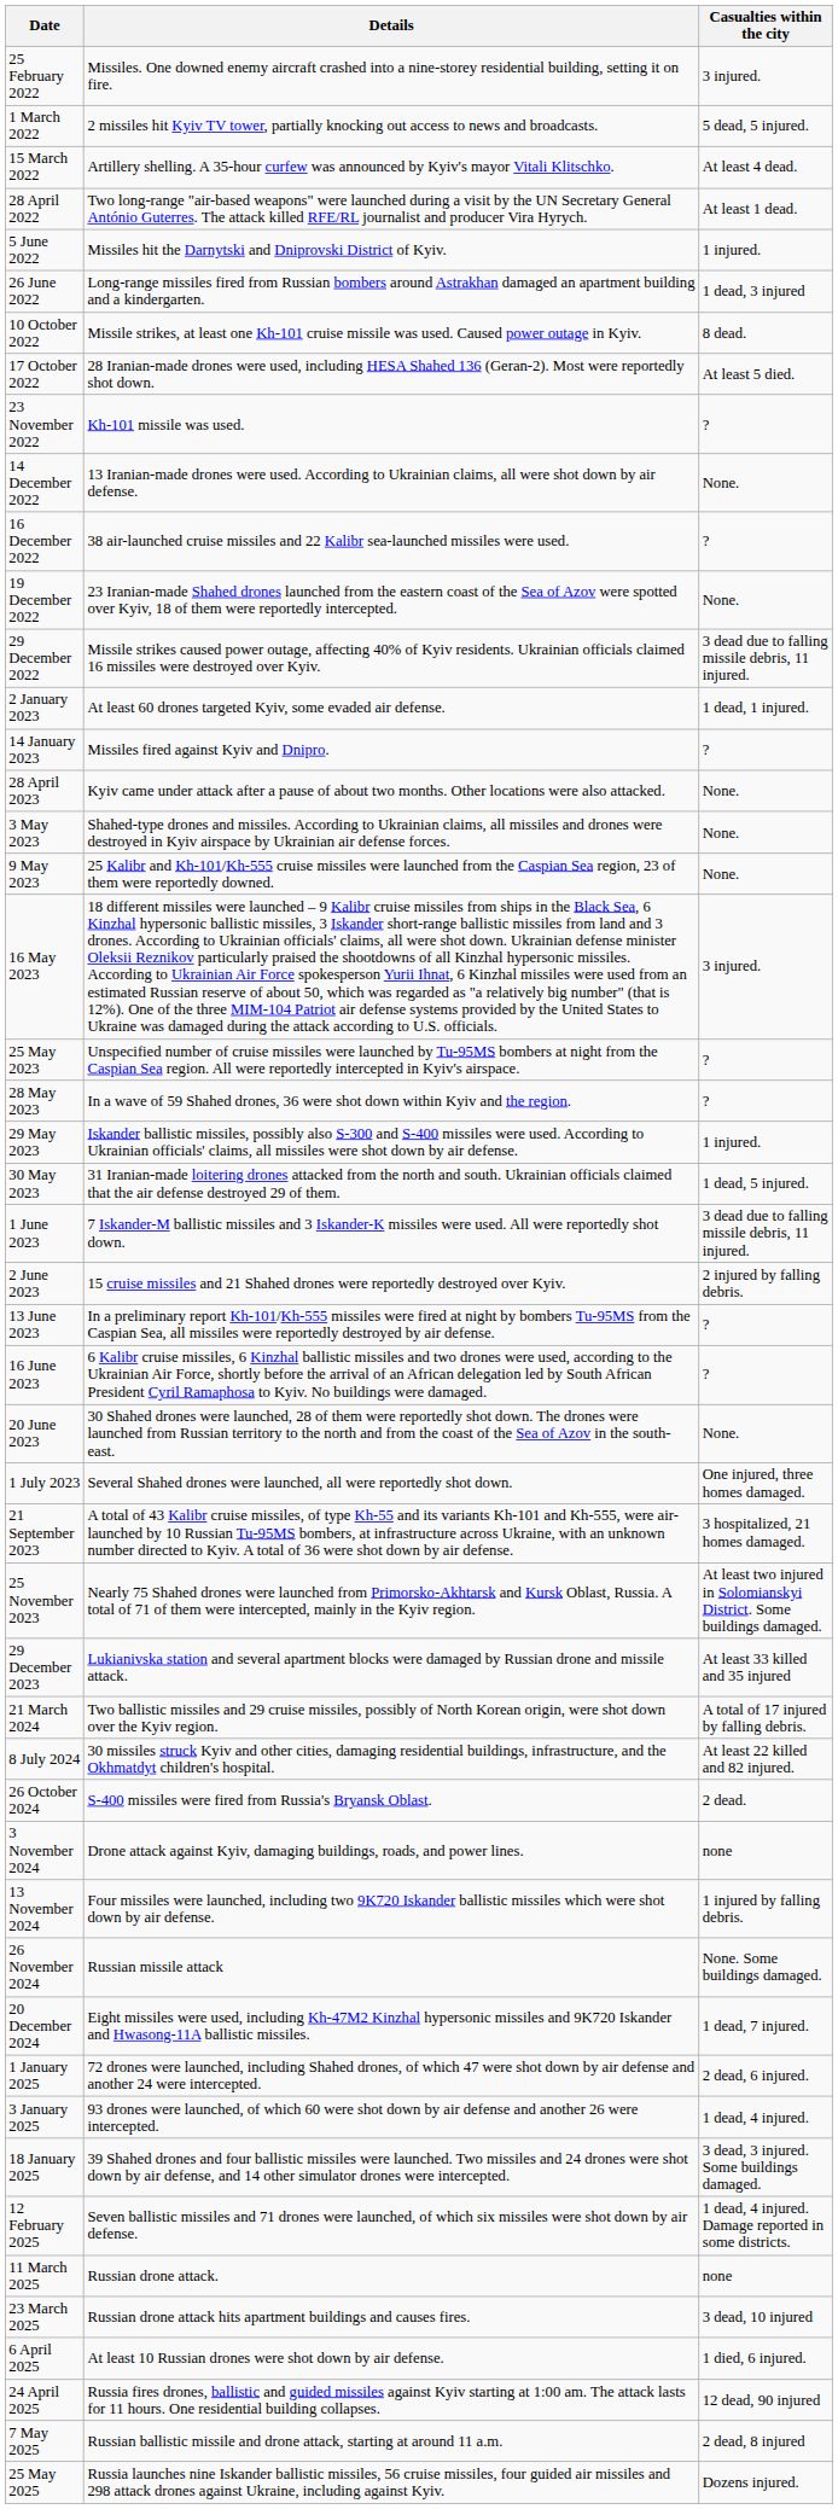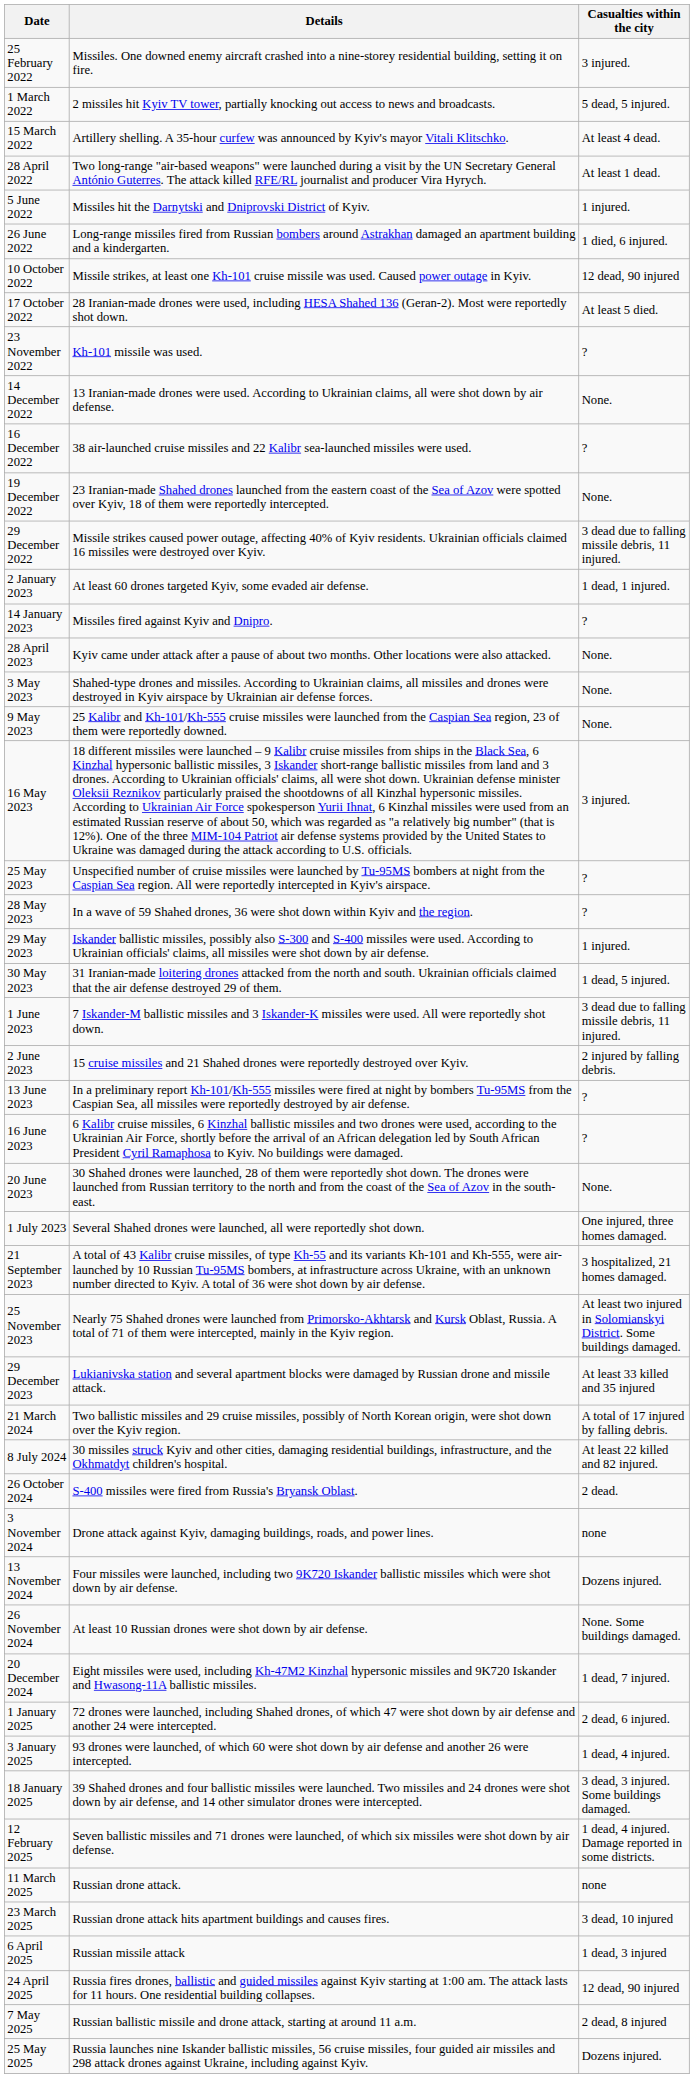26 June 2022 | Casualties within the city: 1 dead, 3 injured -> 1 died, 6 injured.
10 October 2022 | Casualties within the city: 8 dead. -> 12 dead, 90 injured
13 November 2024 | Casualties within the city: 1 injured by falling debris. -> Dozens injured.
26 November 2024 | Details: Russian missile attack -> At least 10 Russian drones were shot down by air defense.
6 April 2025 | Details: At least 10 Russian drones were shot down by air defense. -> Russian missile attack
6 April 2025 | Casualties within the city: 1 died, 6 injured. -> 1 dead, 3 injured
